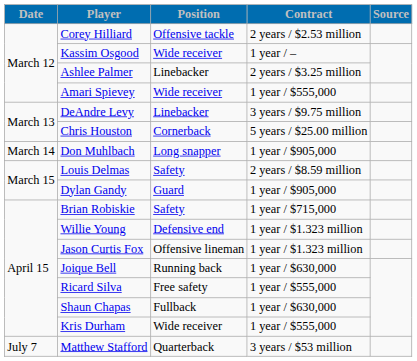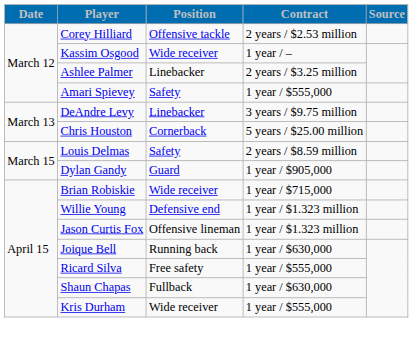Amari Spievey | Position: Wide receiver -> Safety
- row: March 14 | Don Muhlbach | Long snapper | 1 year / $905,000
Brian Robiskie | Position: Safety -> Wide receiver
- row: July 7 | Matthew Stafford | Quarterback | 3 years / $53 million
